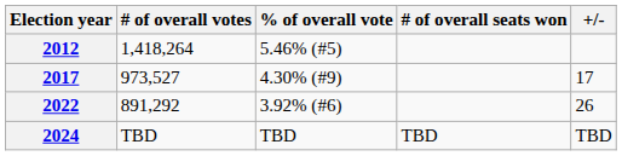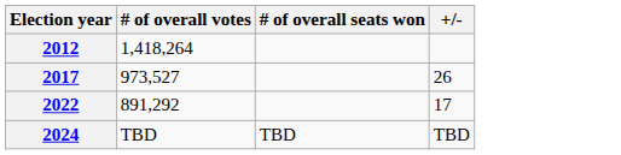- column: % of overall vote | 5.46% (#5) | 4.30% (#9) | 3.92% (#6) | TBD
2017 | +/-: 17 -> 26
2022 | +/-: 26 -> 17
